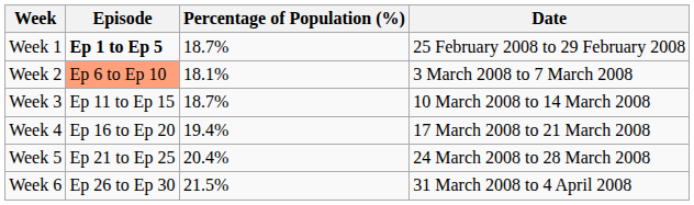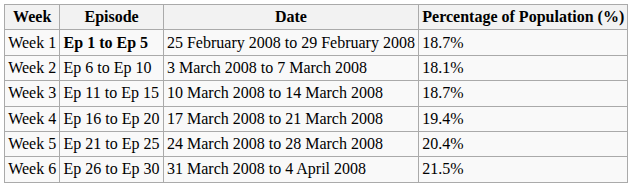columns swapped: Date <-> Percentage of Population (%)
Week 2 | Episode: lightsalmon background -> no background
